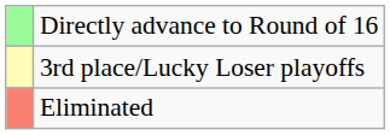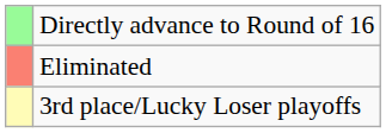rows swapped: 3rd place/Lucky Loser playoffs <-> Eliminated
